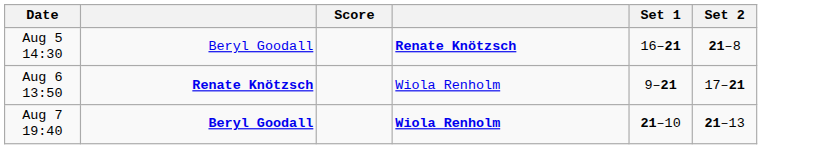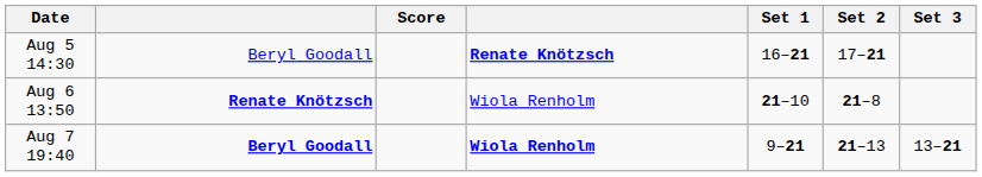+ column: Set 3 | 13–21
Aug 5 14:30 | Set 2: 21–8 -> 17–21
Aug 6 13:50 | Set 1: 9–21 -> 21–10
Aug 6 13:50 | Set 2: 17–21 -> 21–8
Aug 7 19:40 | Set 1: 21–10 -> 9–21
